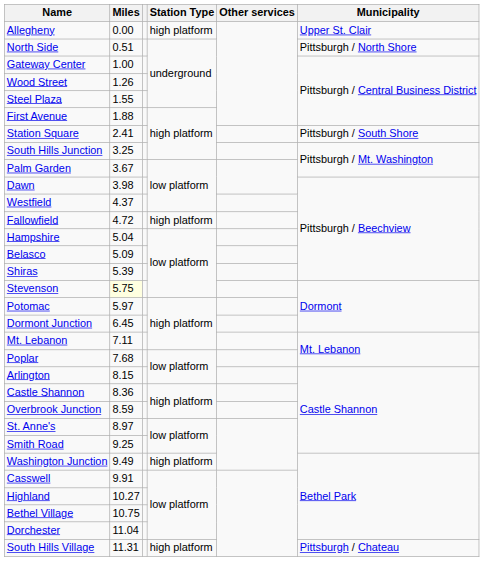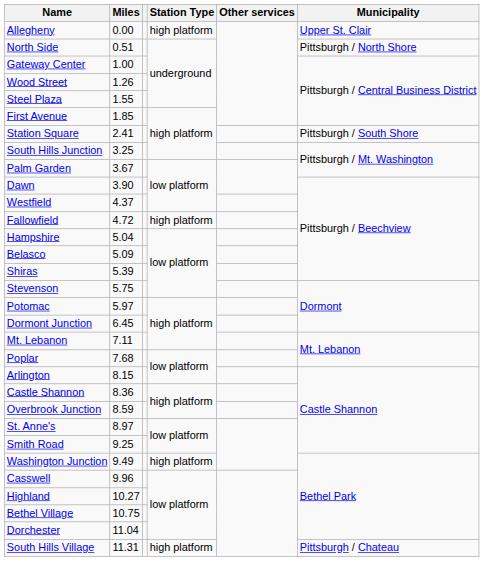First Avenue | Miles: 1.88 -> 1.85
Dawn | Miles: 3.98 -> 3.90
Stevenson | Miles: lightyellow background -> no background
Casswell | Miles: 9.91 -> 9.96
